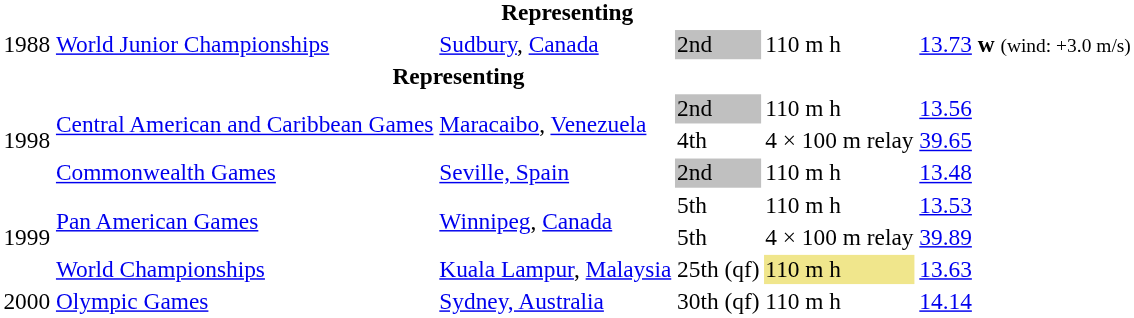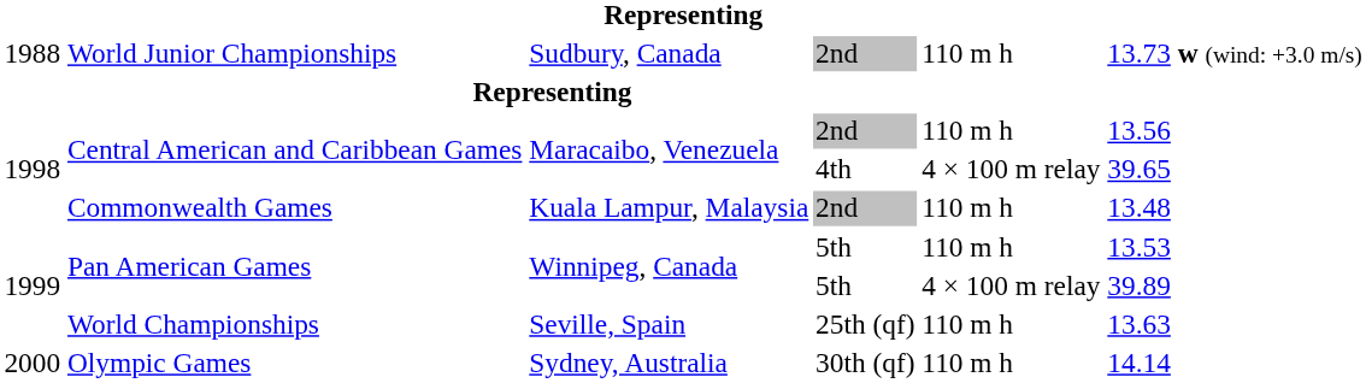Commonwealth Games | column 3: Seville, Spain -> Kuala Lampur, Malaysia
World Championships | column 3: Kuala Lampur, Malaysia -> Seville, Spain
World Championships | column 5: khaki background -> no background
